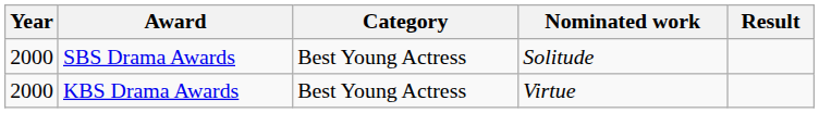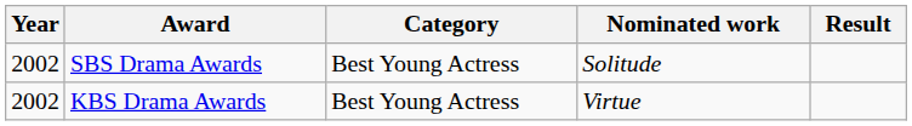SBS Drama Awards | Year: 2000 -> 2002
KBS Drama Awards | Year: 2000 -> 2002
